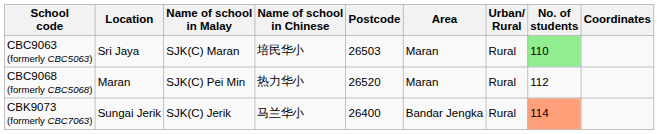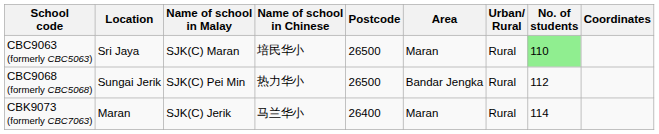CBC9063 (formerly CBC5063) | Postcode: 26503 -> 26500
CBC9068 (formerly CBC5068) | Location: Maran -> Sungai Jerik
CBC9068 (formerly CBC5068) | Postcode: 26520 -> 26500
CBC9068 (formerly CBC5068) | Area: Maran -> Bandar Jengka
CBK9073 (formerly CBC7063) | Location: Sungai Jerik -> Maran
CBK9073 (formerly CBC7063) | Area: Bandar Jengka -> Maran
CBK9073 (formerly CBC7063) | No. of students: lightsalmon background -> no background
